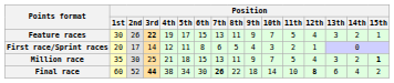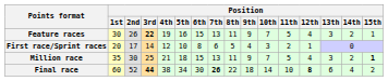Feature races | Position / 5th: 17 -> 16
First race/Sprint races | Position / 5th: 11 -> 10
